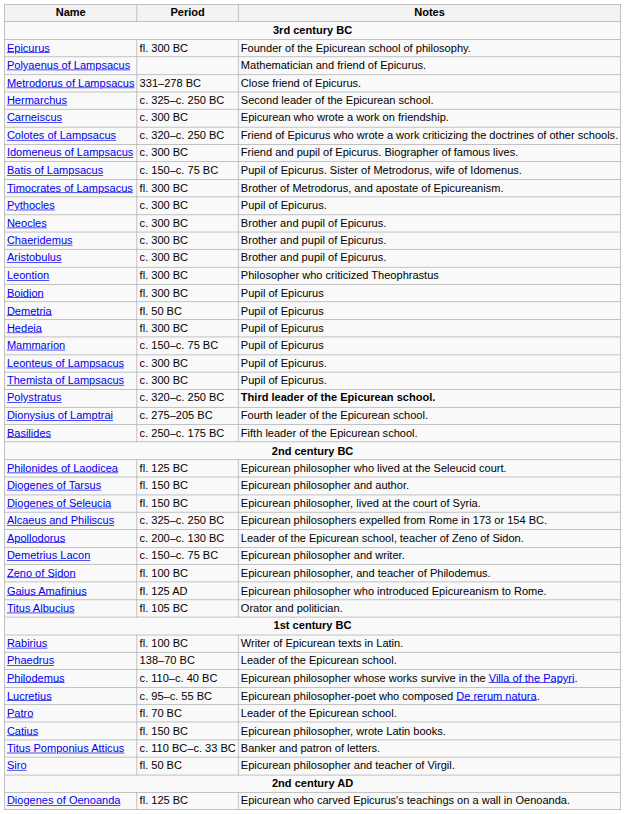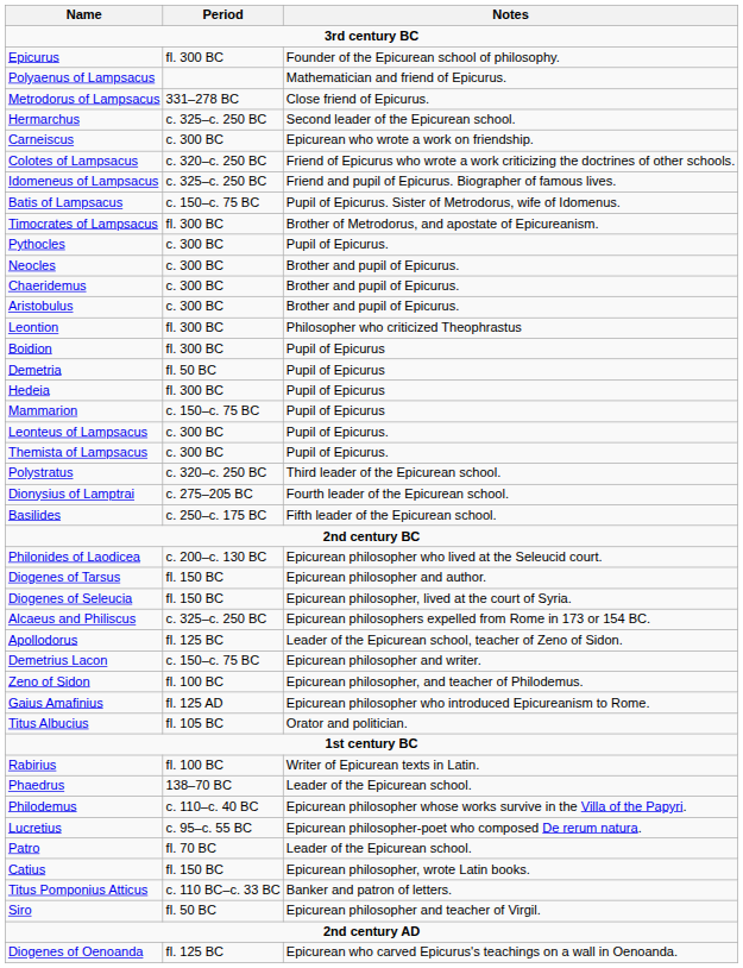Idomeneus of Lampsacus | Period: c. 300 BC -> c. 325–c. 250 BC
Polystratus | Notes: bold -> normal
Philonides of Laodicea | Period: fl. 125 BC -> c. 200–c. 130 BC
Apollodorus | Period: c. 200–c. 130 BC -> fl. 125 BC
